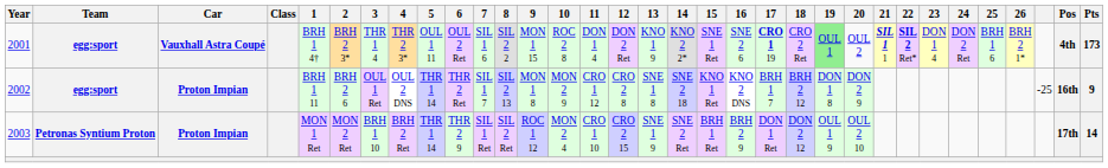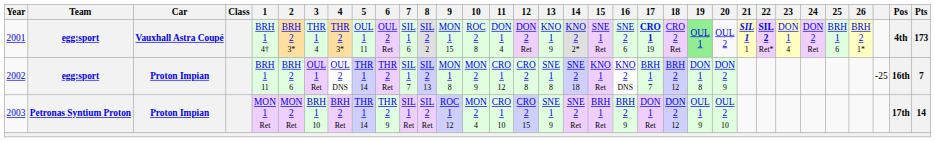2002 | Pts: 9 -> 7
